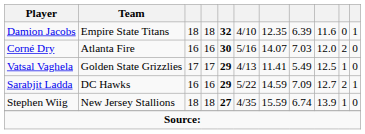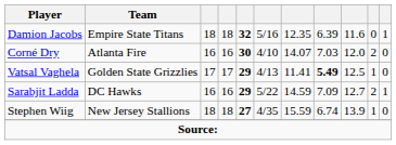Damion Jacobs | column 6: 4/10 -> 5/16
Corné Dry | column 6: 5/16 -> 4/10
Vatsal Vaghela | column 8: normal -> bold
